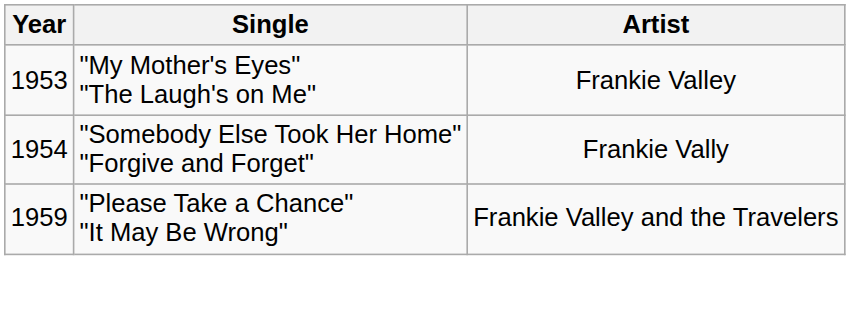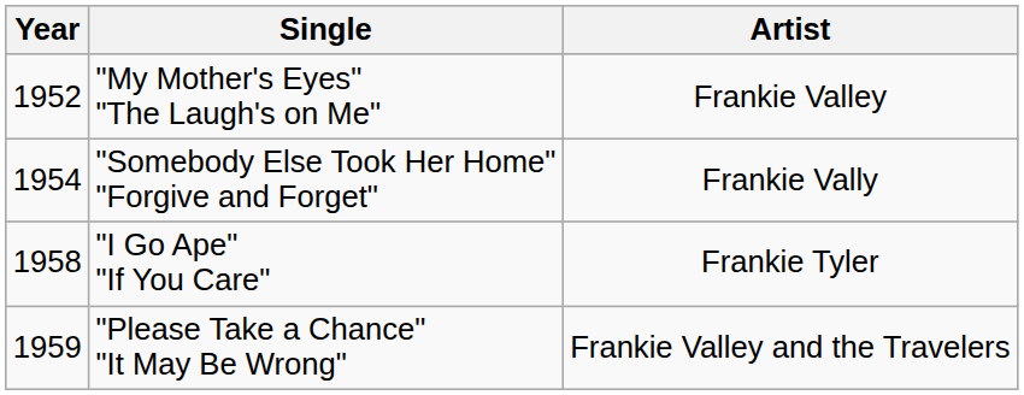"My Mother's Eyes" "The Laugh's on Me" | Year: 1953 -> 1952
+ row: 1958 | "I Go Ape" "If You Care" | Frankie Tyler
